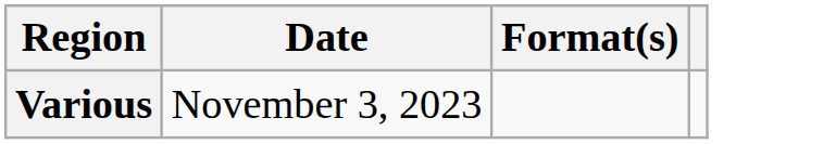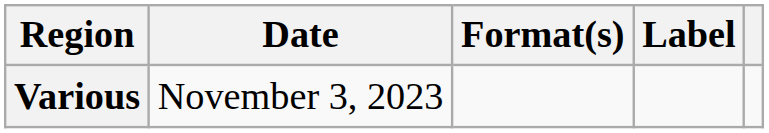+ column: Label
